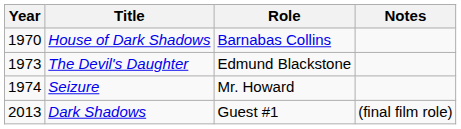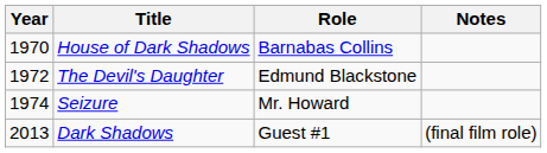The Devil's Daughter | Year: 1973 -> 1972
